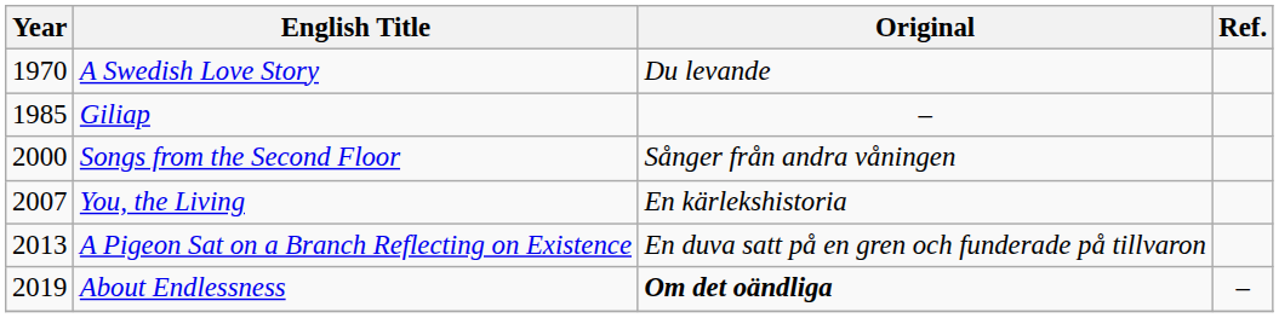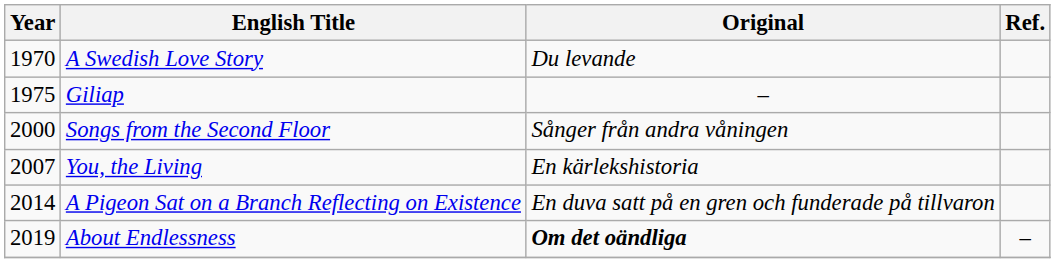Giliap | Year: 1985 -> 1975
A Pigeon Sat on a Branch Reflecting on Existence | Year: 2013 -> 2014
